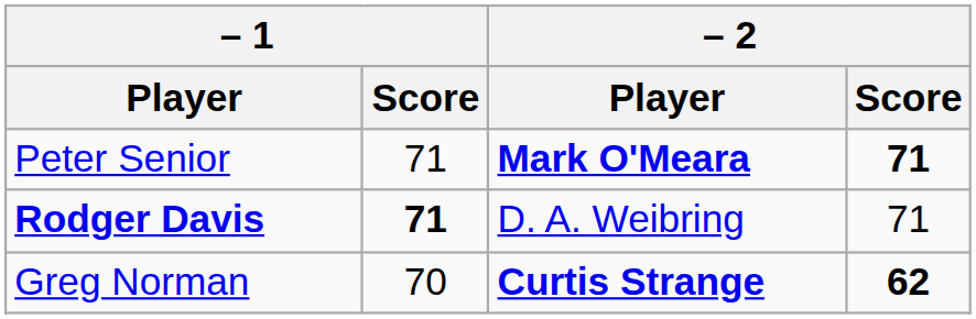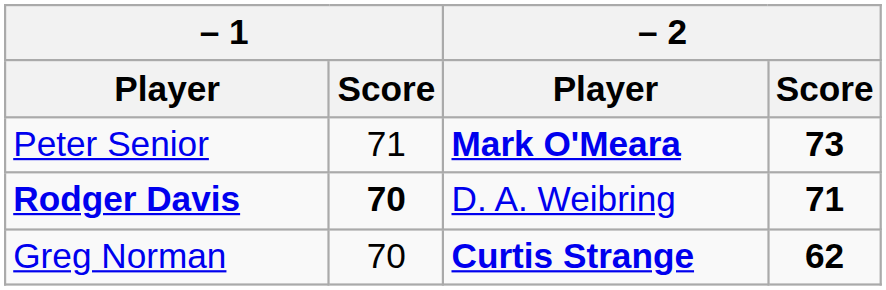Peter Senior | – 2 / Score: 71 -> 73
Rodger Davis | – 1 / Score: 71 -> 70
Rodger Davis | – 2 / Score: normal -> bold
